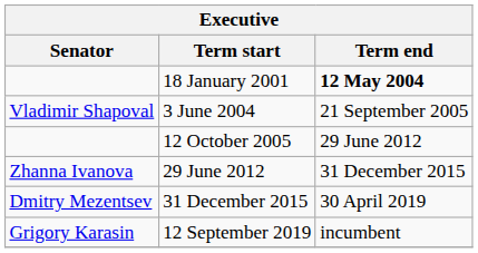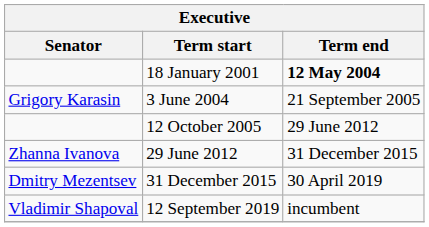3 June 2004 | Senator: Vladimir Shapoval -> Grigory Karasin
12 September 2019 | Senator: Grigory Karasin -> Vladimir Shapoval
